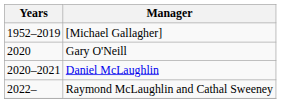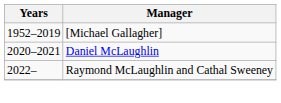- row: 2020 | Gary O'Neill
